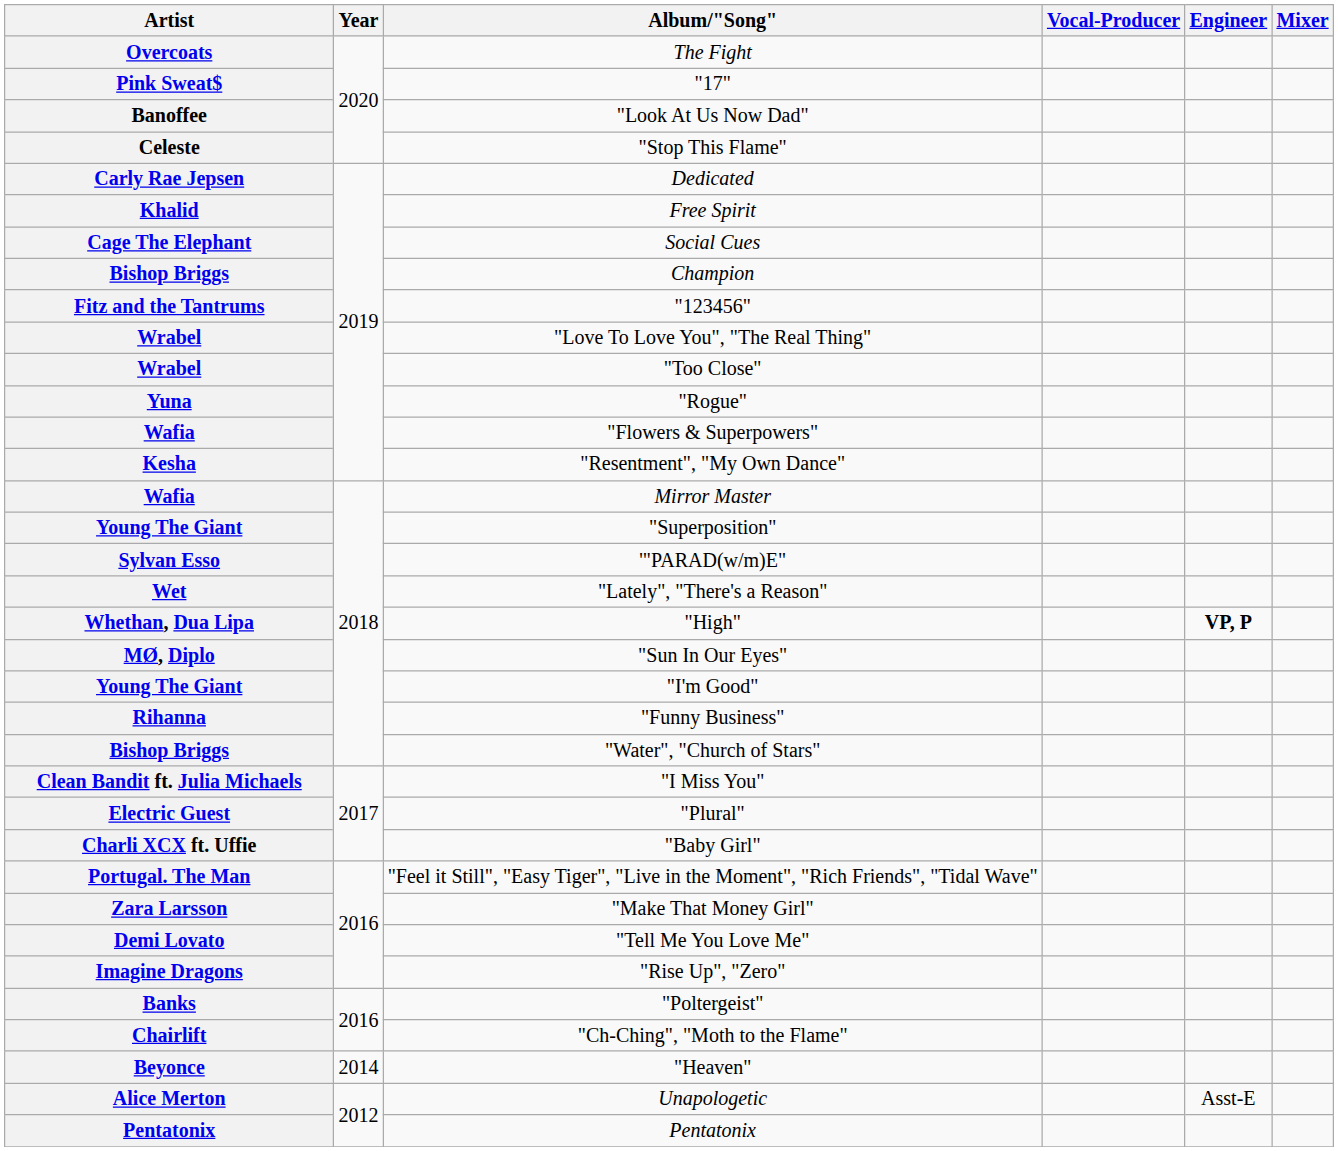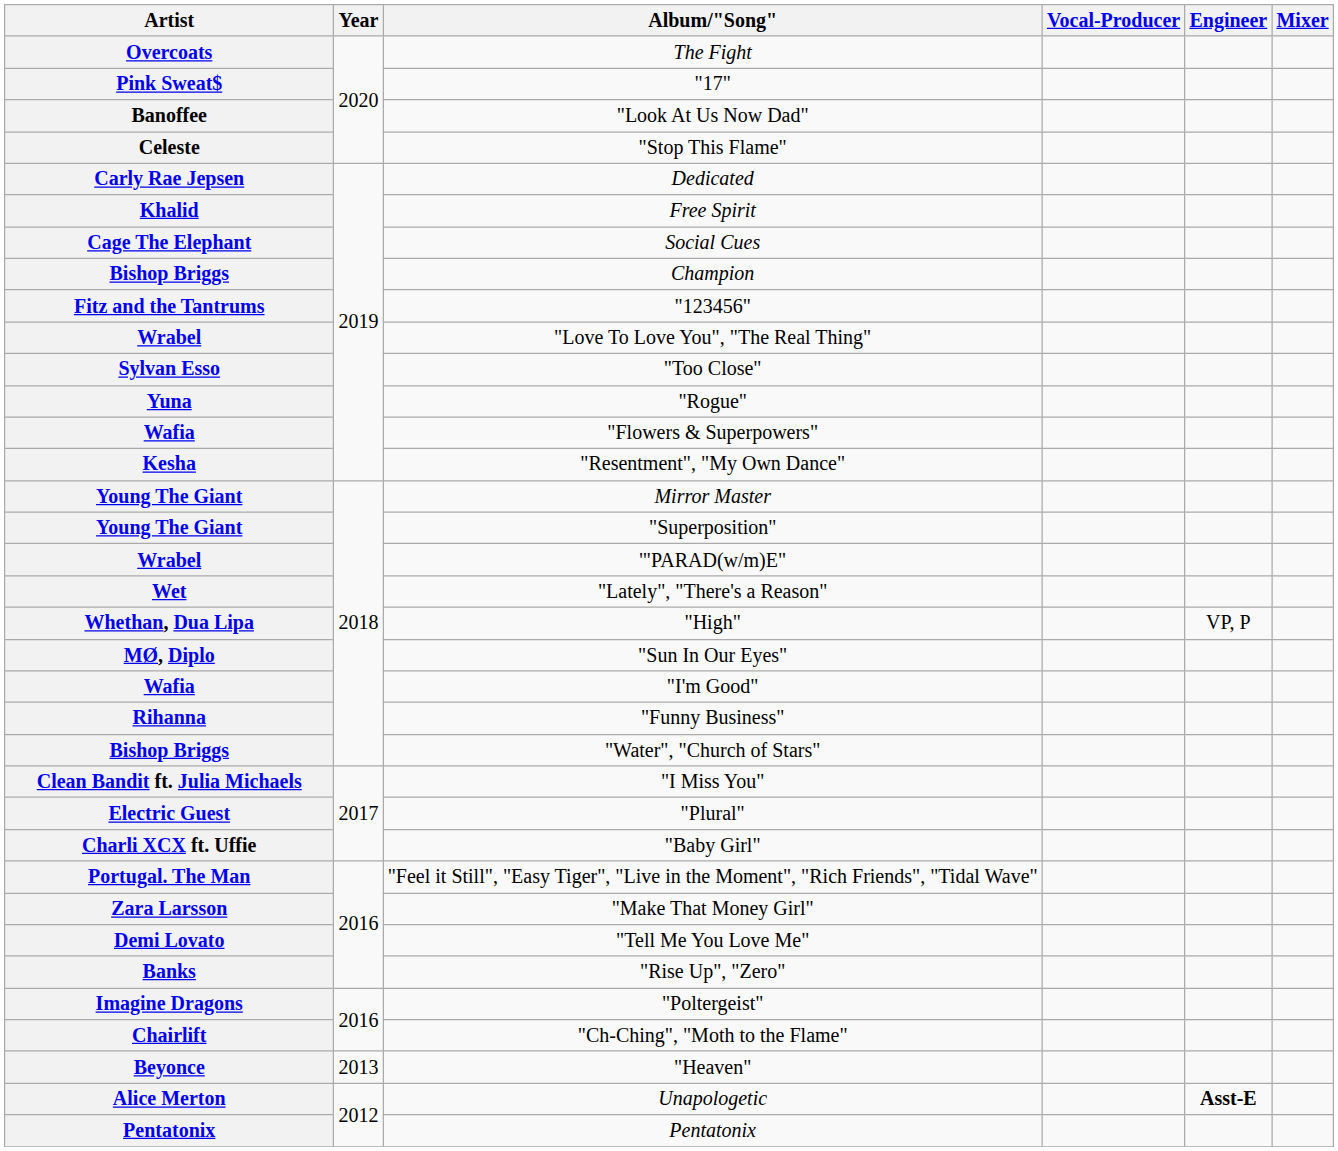"Too Close" | Artist: Wrabel -> Sylvan Esso
Mirror Master | Artist: Wafia -> Young The Giant
'"PARAD(w/m)E" | Artist: Sylvan Esso -> Wrabel
"High" | Engineer: bold -> normal
"I'm Good" | Artist: Young The Giant -> Wafia
"Rise Up", "Zero" | Artist: Imagine Dragons -> Banks
"Poltergeist" | Artist: Banks -> Imagine Dragons
"Heaven" | Year: 2014 -> 2013
Unapologetic | Engineer: normal -> bold
